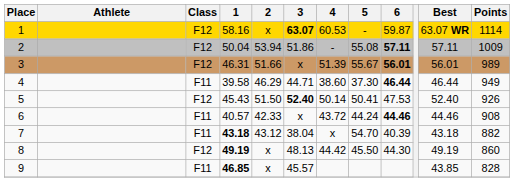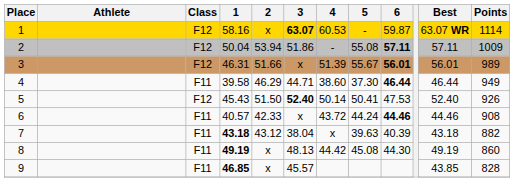7 | 5: 54.70 -> 39.63
8 | Class: F12 -> F11
8 | 5: 45.50 -> 45.08
